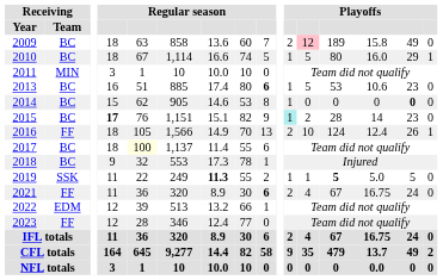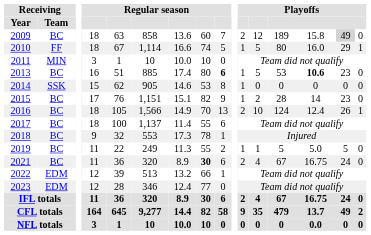2009 | column 12: pink background -> no background
2009 | column 15: no background -> lightgrey background
2010 | Receiving / Team: BC -> FF
2013 | column 14: normal -> bold
2014 | Receiving / Team: BC -> SSK
2014 | column 15: bold -> normal
2015 | column 4: bold -> normal
2015 | column 11: paleturquoise background -> no background
2016 | Receiving / Team: FF -> BC
2017 | column 5: lightyellow background -> no background
2019 | Receiving / Team: SSK -> BC
2019 | column 7: bold -> normal
2019 | column 13: bold -> normal
2021 | Receiving / Team: FF -> BC
2021 | column 8: normal -> bold
2021 | column 9: bold -> normal
2023 | Receiving / Team: FF -> EDM
